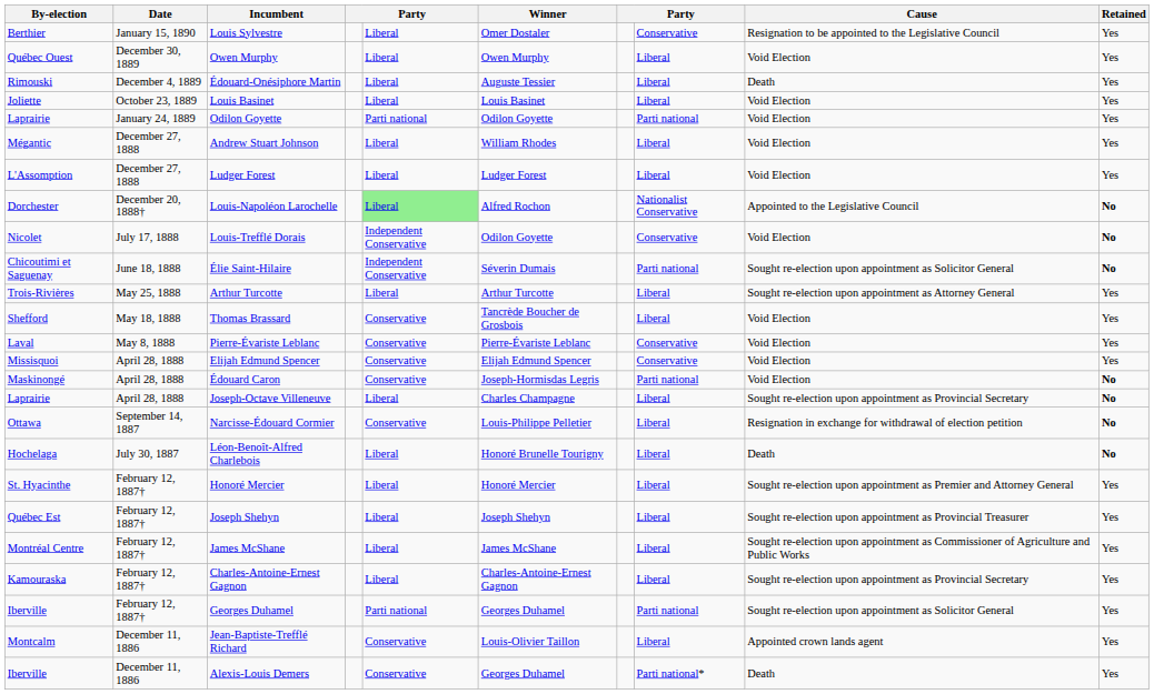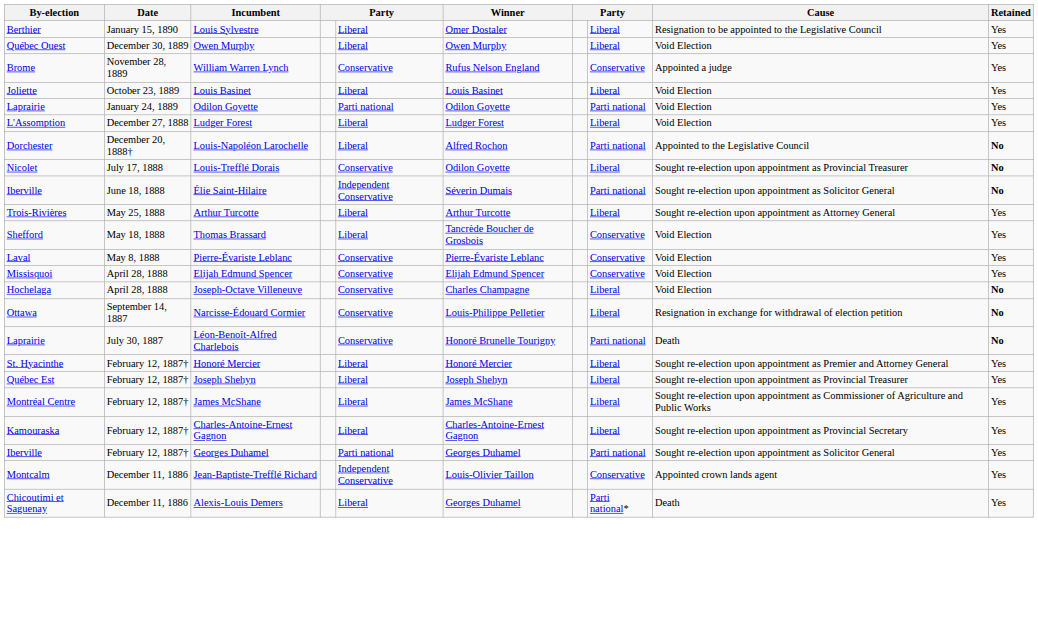Louis Sylvestre | column 8: Conservative -> Liberal
- row: Rimouski | December 4, 1889 | Édouard-Onésiphore Martin | Liberal | Auguste Tessier | Liberal | Death | Yes
+ row: Brome | November 28, 1889 | William Warren Lynch | Conservative | Rufus Nelson England | Conservative | Appointed a judge | Yes
- row: Mégantic | December 27, 1888 | Andrew Stuart Johnson | Liberal | William Rhodes | Liberal | Void Election | Yes
Louis-Napoléon Larochelle | column 5: lightgreen background -> no background
Louis-Napoléon Larochelle | column 8: Nationalist Conservative -> Parti national
Louis-Trefflé Dorais | column 5: Independent Conservative -> Conservative
Louis-Trefflé Dorais | column 8: Conservative -> Liberal
Louis-Trefflé Dorais | Cause: Void Election -> Sought re-election upon appointment as Provincial Treasurer
Élie Saint-Hilaire | By-election: Chicoutimi et Saguenay -> Iberville
Thomas Brassard | column 5: Conservative -> Liberal
Thomas Brassard | column 8: Liberal -> Conservative
- row: Maskinongé | April 28, 1888 | Édouard Caron | Conservative | Joseph-Hormisdas Legris | Parti national | Void Election | No
Joseph-Octave Villeneuve | By-election: Laprairie -> Hochelaga
Joseph-Octave Villeneuve | column 5: Liberal -> Conservative
Joseph-Octave Villeneuve | Cause: Sought re-election upon appointment as Provincial Secretary -> Void Election
Léon-Benoît-Alfred Charlebois | By-election: Hochelaga -> Laprairie
Léon-Benoît-Alfred Charlebois | column 5: Liberal -> Conservative
Léon-Benoît-Alfred Charlebois | column 8: Liberal -> Parti national
Jean-Baptiste-Trefflé Richard | column 5: Conservative -> Independent Conservative
Jean-Baptiste-Trefflé Richard | column 8: Liberal -> Conservative
Alexis-Louis Demers | By-election: Iberville -> Chicoutimi et Saguenay
Alexis-Louis Demers | column 5: Conservative -> Liberal
